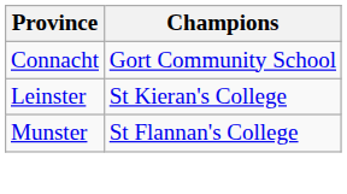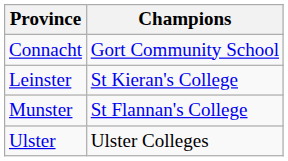+ row: Ulster | Ulster Colleges
